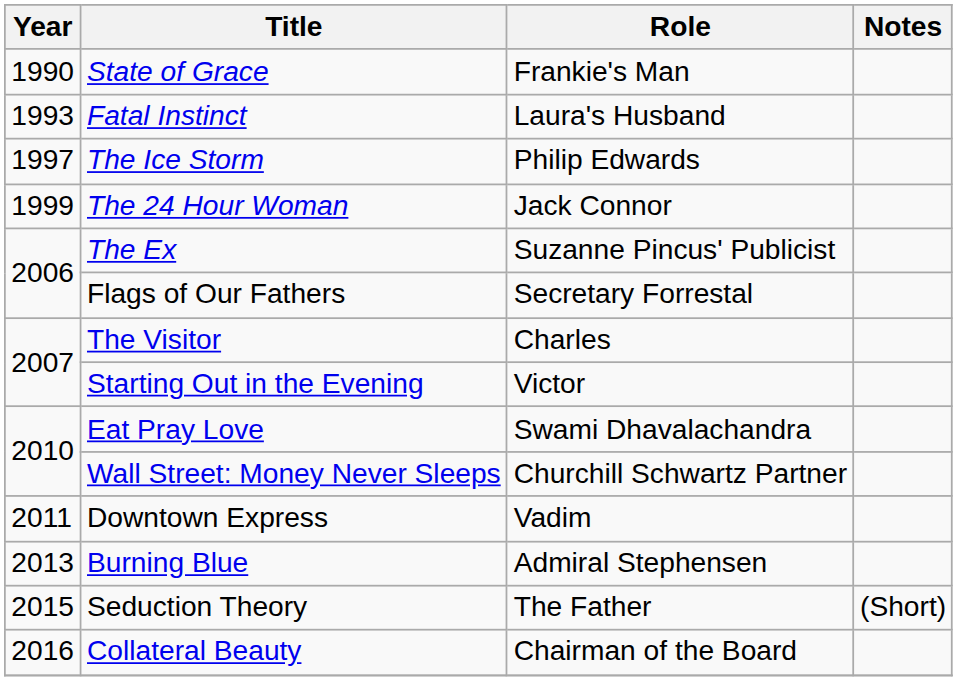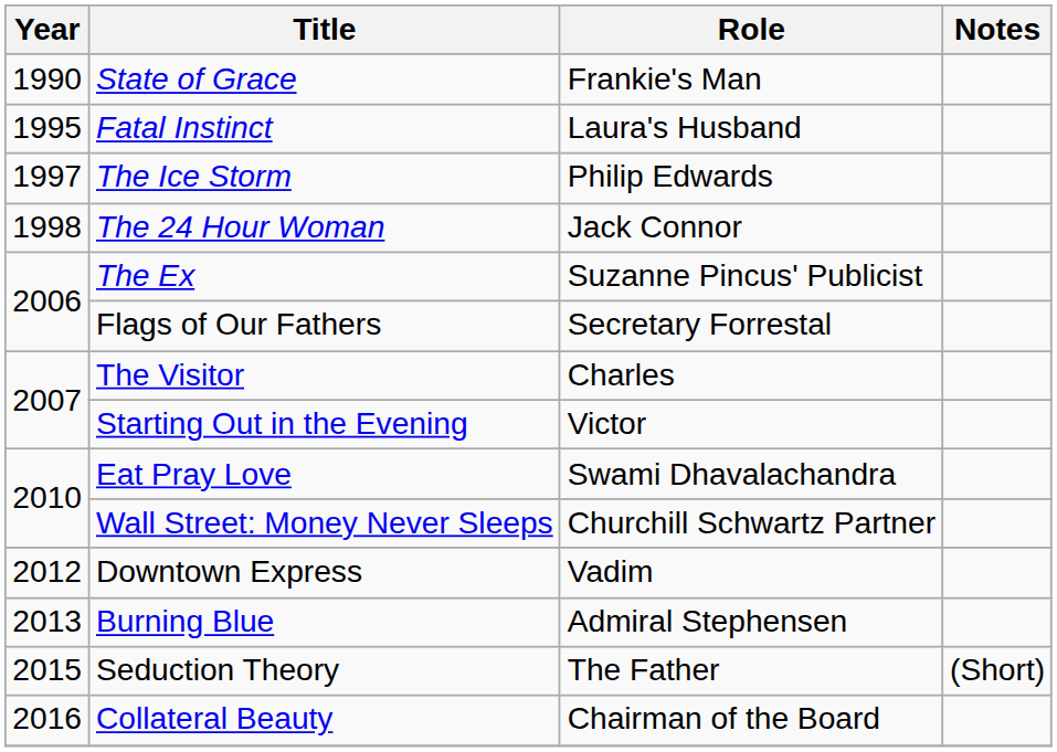Fatal Instinct | Year: 1993 -> 1995
The 24 Hour Woman | Year: 1999 -> 1998
Downtown Express | Year: 2011 -> 2012
